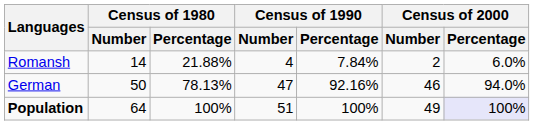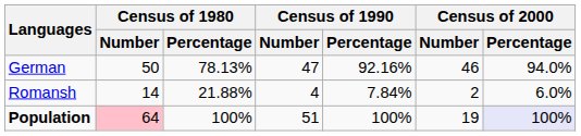rows swapped: German <-> Romansh
Population | Census of 1980 / Number: no background -> pink background
Population | Census of 2000 / Number: 49 -> 19
